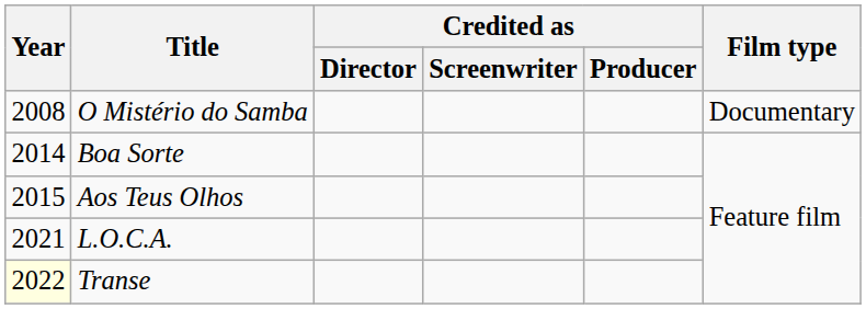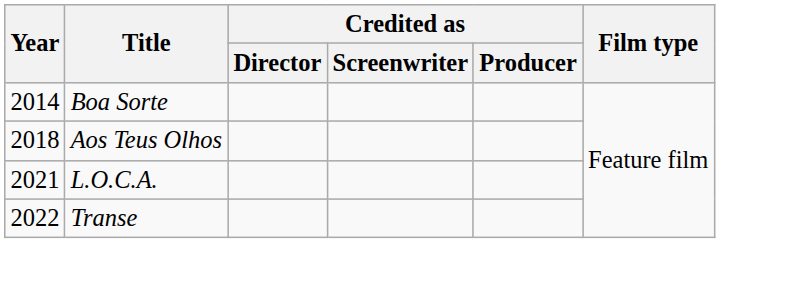- row: 2008 | O Mistério do Samba | Documentary
Aos Teus Olhos | Year: 2015 -> 2018
Transe | Year: lightyellow background -> no background
